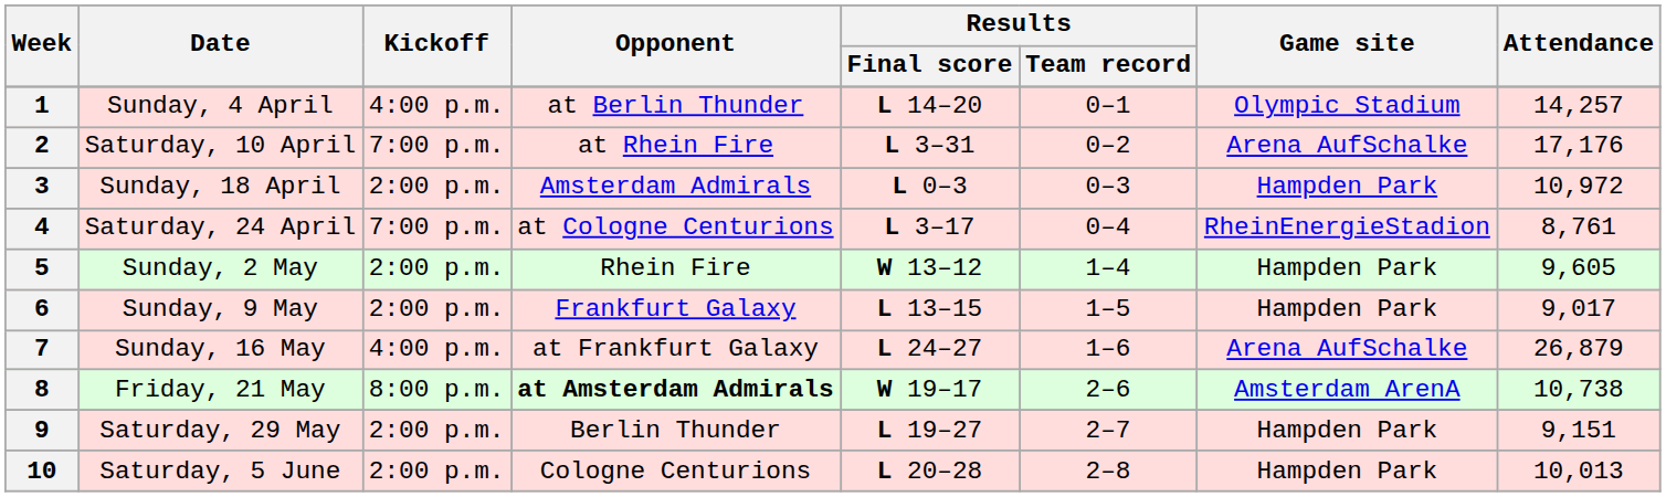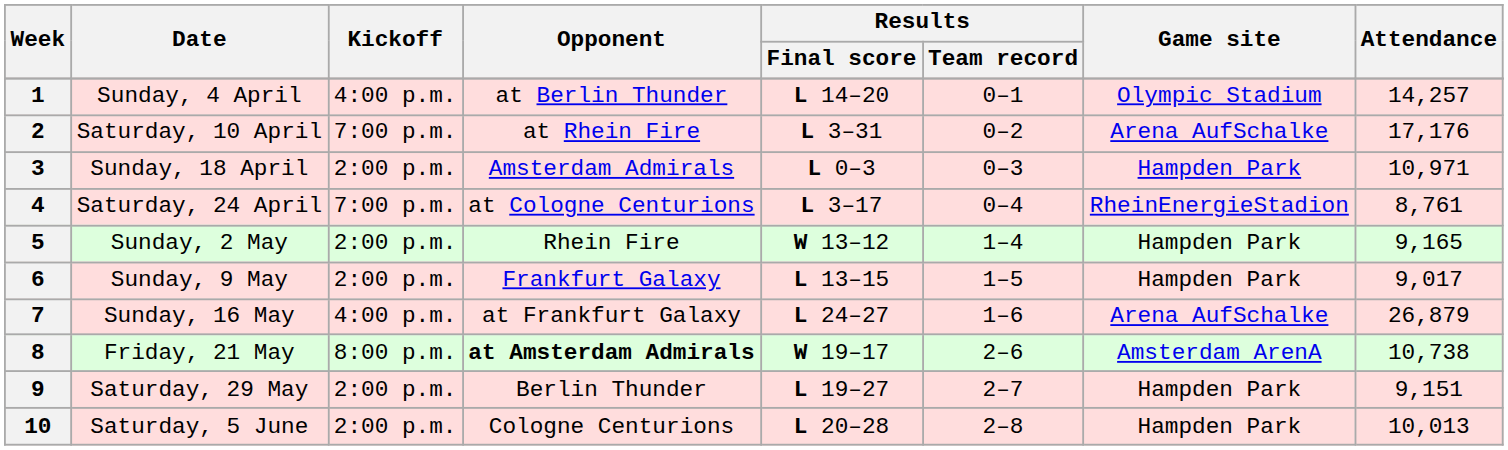3 | Attendance: 10,972 -> 10,971
5 | Attendance: 9,605 -> 9,165
